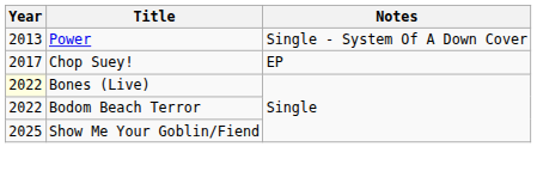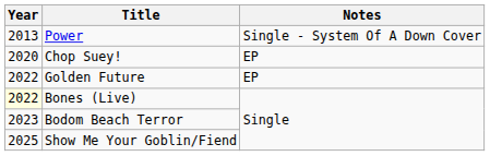Chop Suey! | Year: 2017 -> 2020
+ row: 2022 | Golden Future | EP
Bodom Beach Terror | Year: 2022 -> 2023
